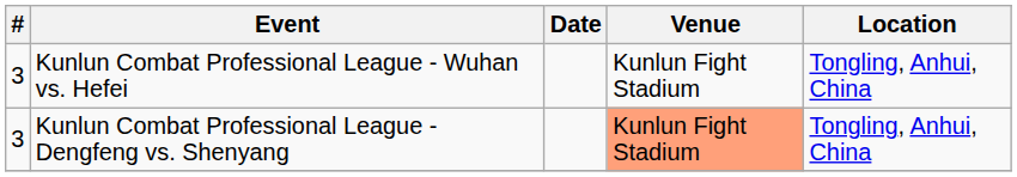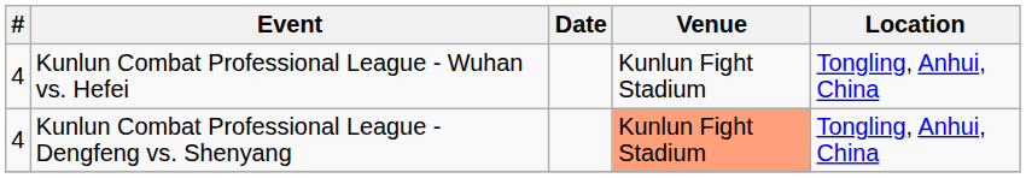Kunlun Combat Professional League - Wuhan vs. Hefei | #: 3 -> 4
Kunlun Combat Professional League - Dengfeng vs. Shenyang | #: 3 -> 4
